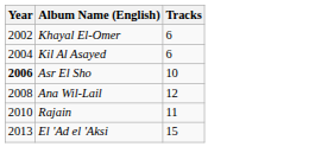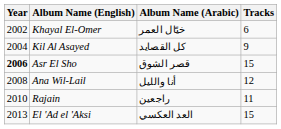+ column: Album Name (Arabic) | خيّال العمر | كل القصايد | قصر الشوق | أنا والليل | راجعين | العد العكسي
Kil Al Asayed | Tracks: 6 -> 9
Asr El Sho | Tracks: 10 -> 15
